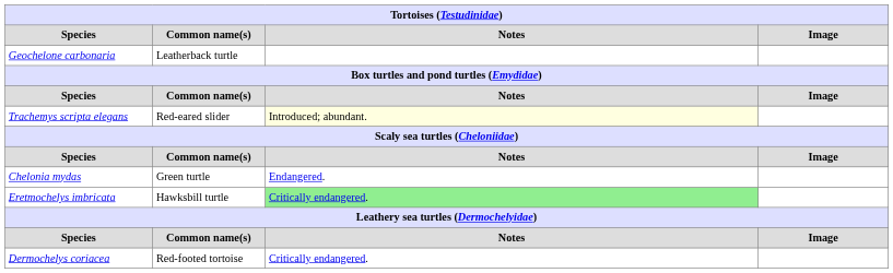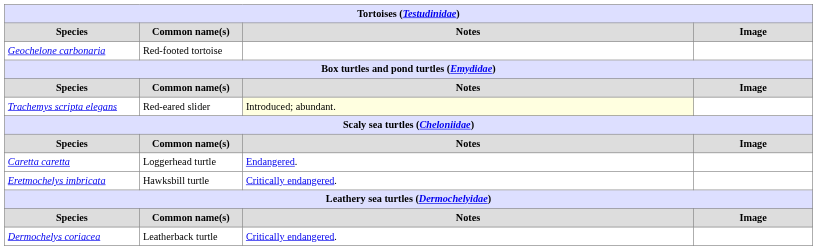Geochelone carbonaria | Common name(s): Leatherback turtle -> Red-footed tortoise
+ row: Caretta caretta | Loggerhead turtle | Endangered.
- row: Chelonia mydas | Green turtle | Endangered.
Eretmochelys imbricata | Notes: lightgreen background -> no background
Dermochelys coriacea | Common name(s): Red-footed tortoise -> Leatherback turtle
